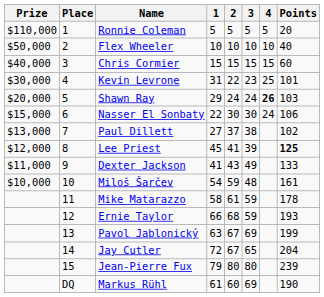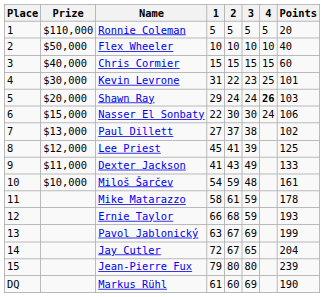columns swapped: Place <-> Prize
Lee Priest | Points: bold -> normal
